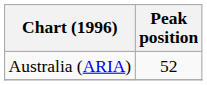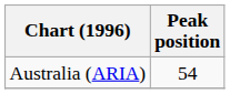Australia (ARIA) | Peak position: 52 -> 54
